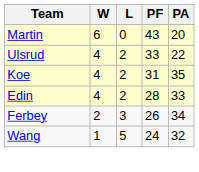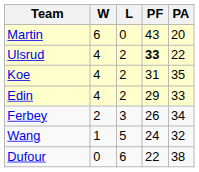Ulsrud | PF: normal -> bold
Edin | PF: 28 -> 29
+ row: Dufour | 0 | 6 | 22 | 38
